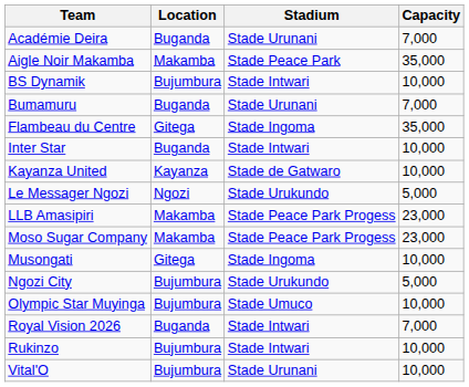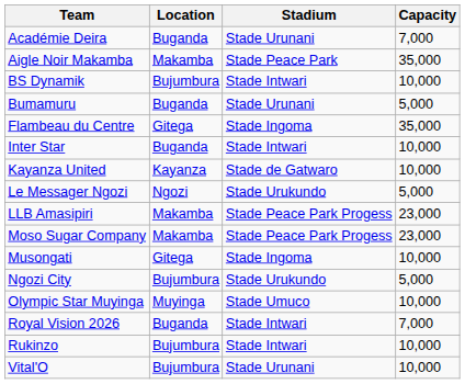Bumamuru | Capacity: 7,000 -> 5,000
Olympic Star Muyinga | Location: Bujumbura -> Muyinga
